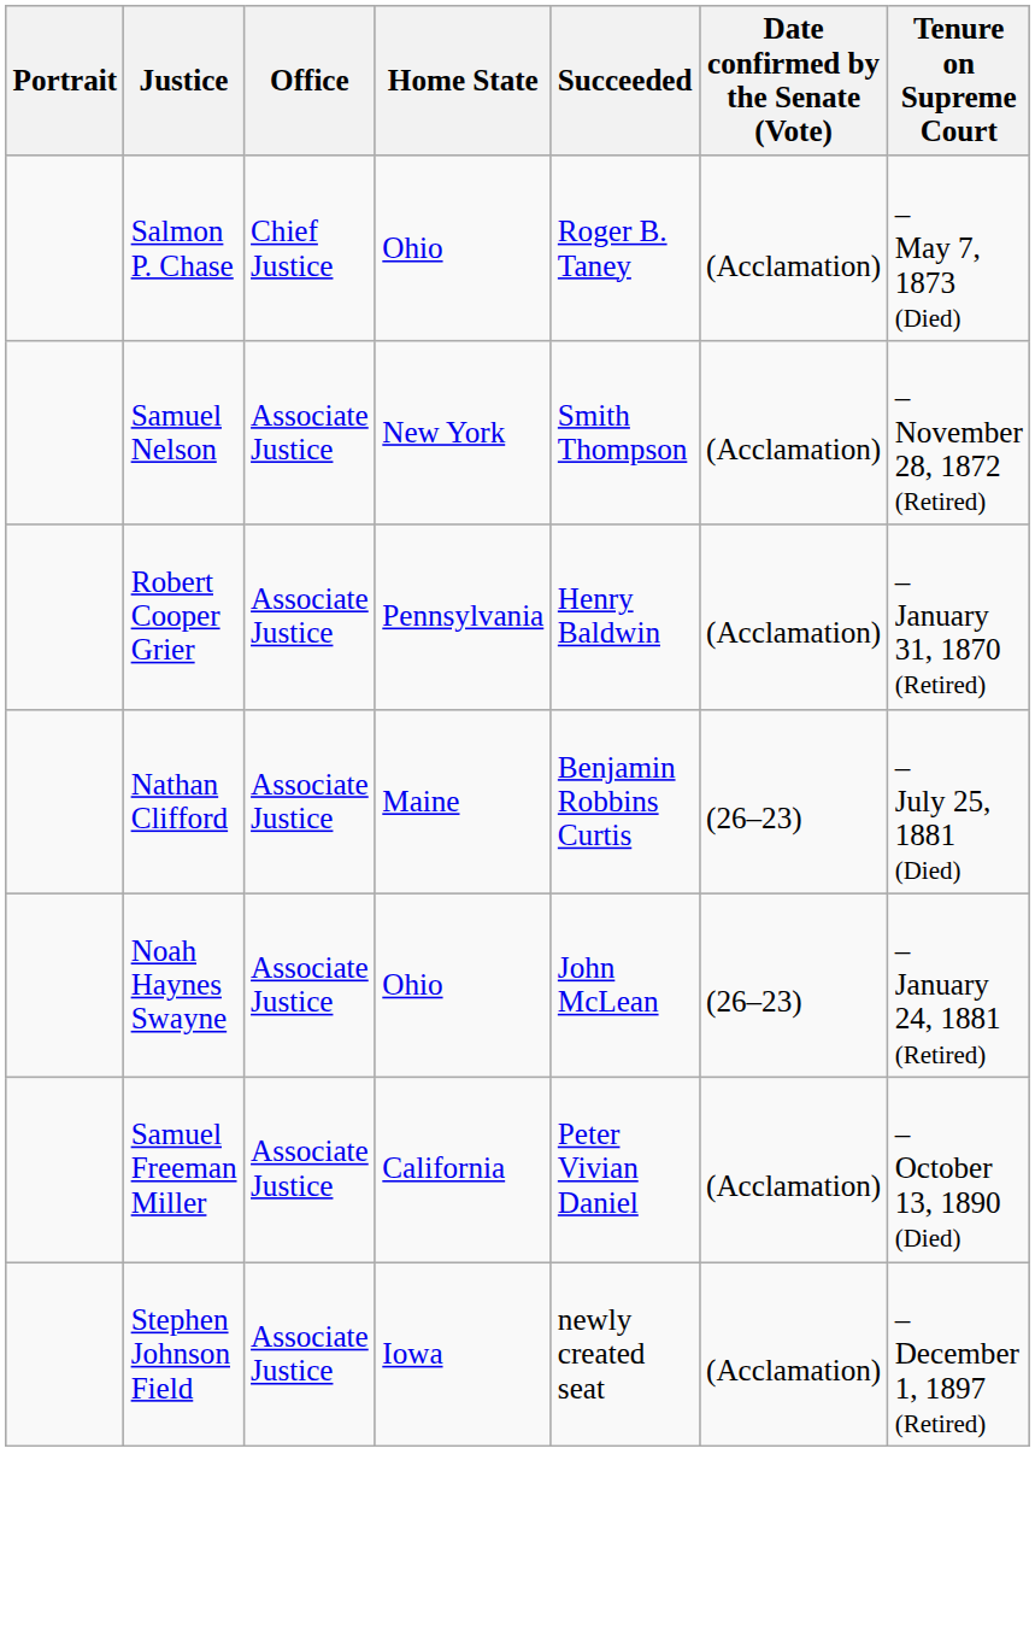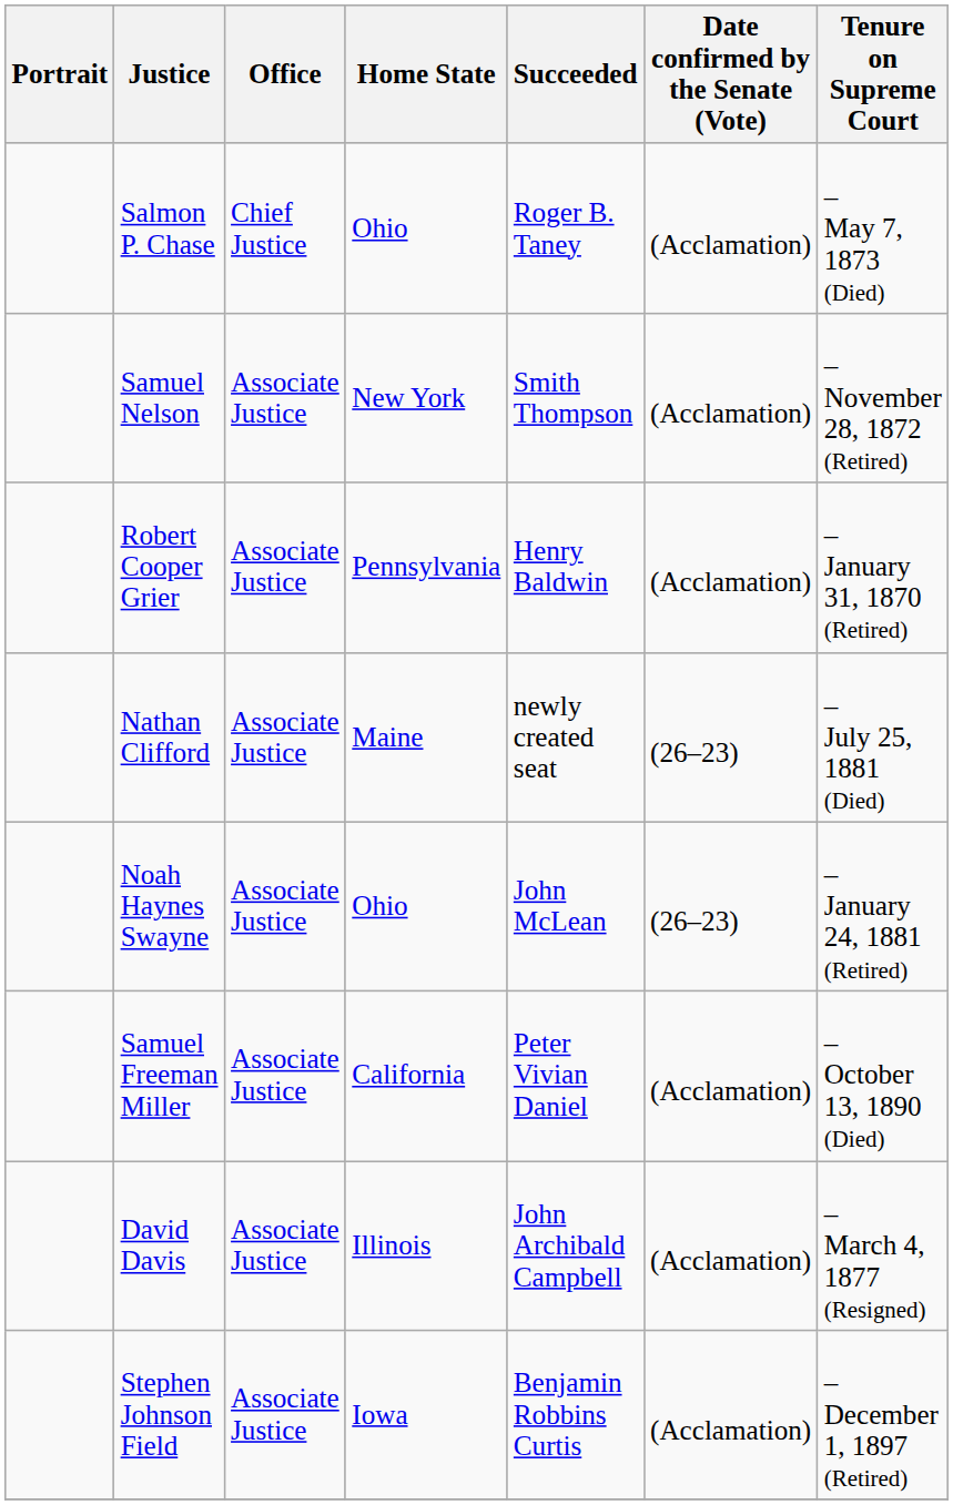Nathan Clifford | Succeeded: Benjamin Robbins Curtis -> newly created seat
+ row: David Davis | Associate Justice | Illinois | John Archibald Campbell | (Acclamation) | – March 4, 1877 (Resigned)
Stephen Johnson Field | Succeeded: newly created seat -> Benjamin Robbins Curtis
